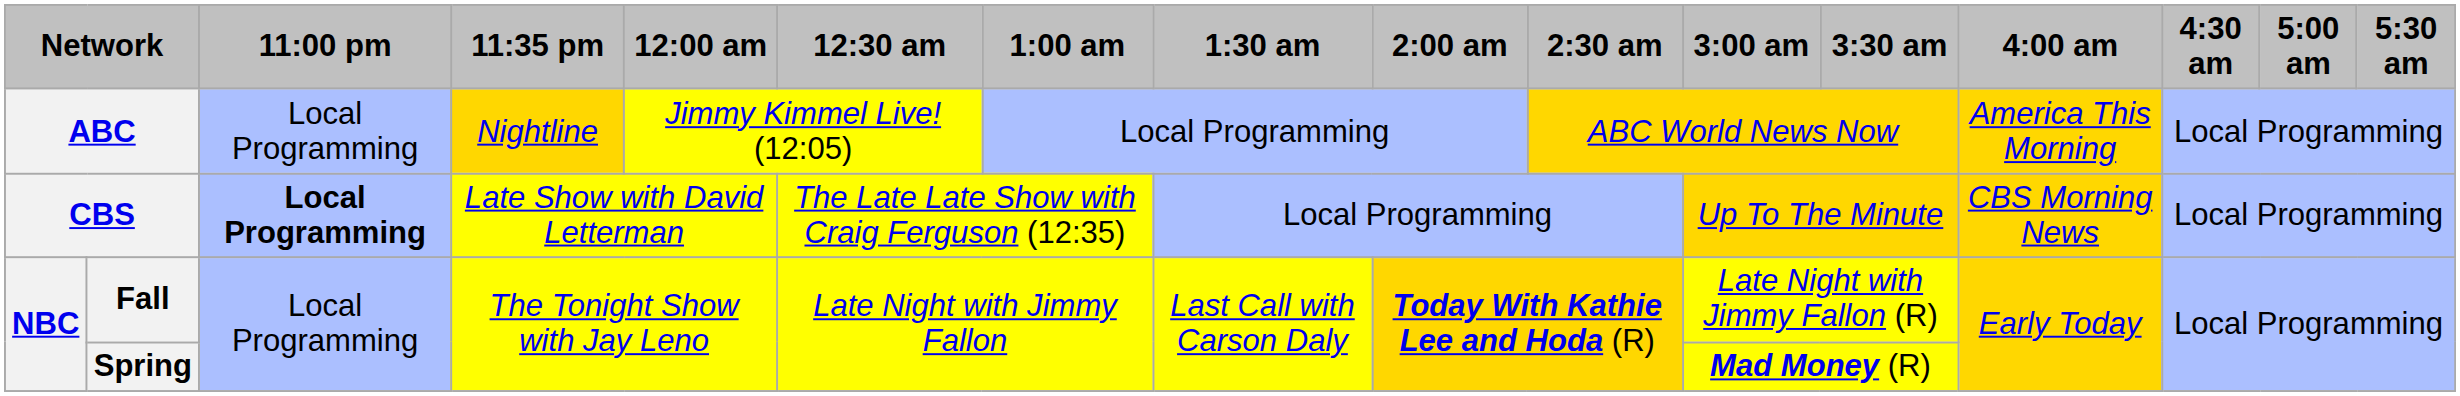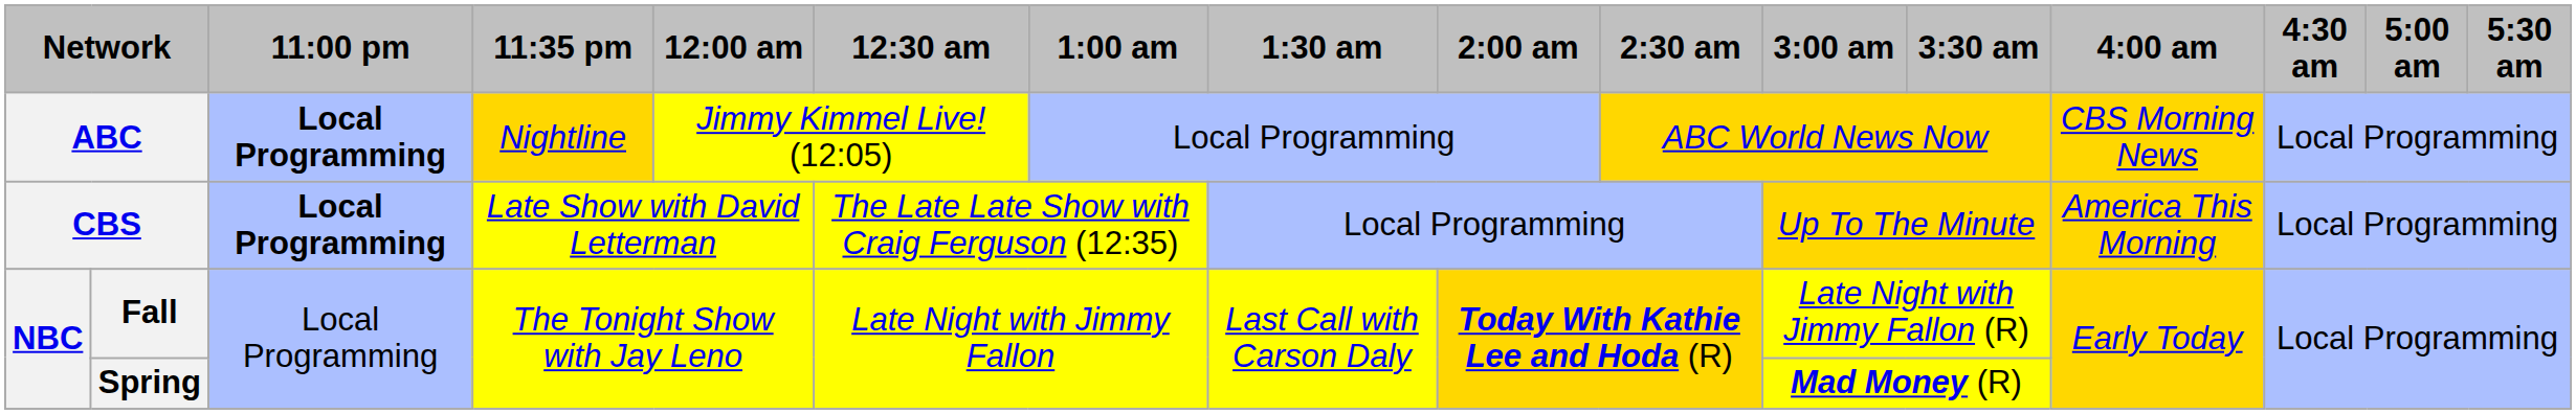ABC | 11:00 pm: normal -> bold
ABC | 4:00 am: America This Morning -> CBS Morning News
CBS | 4:00 am: CBS Morning News -> America This Morning
